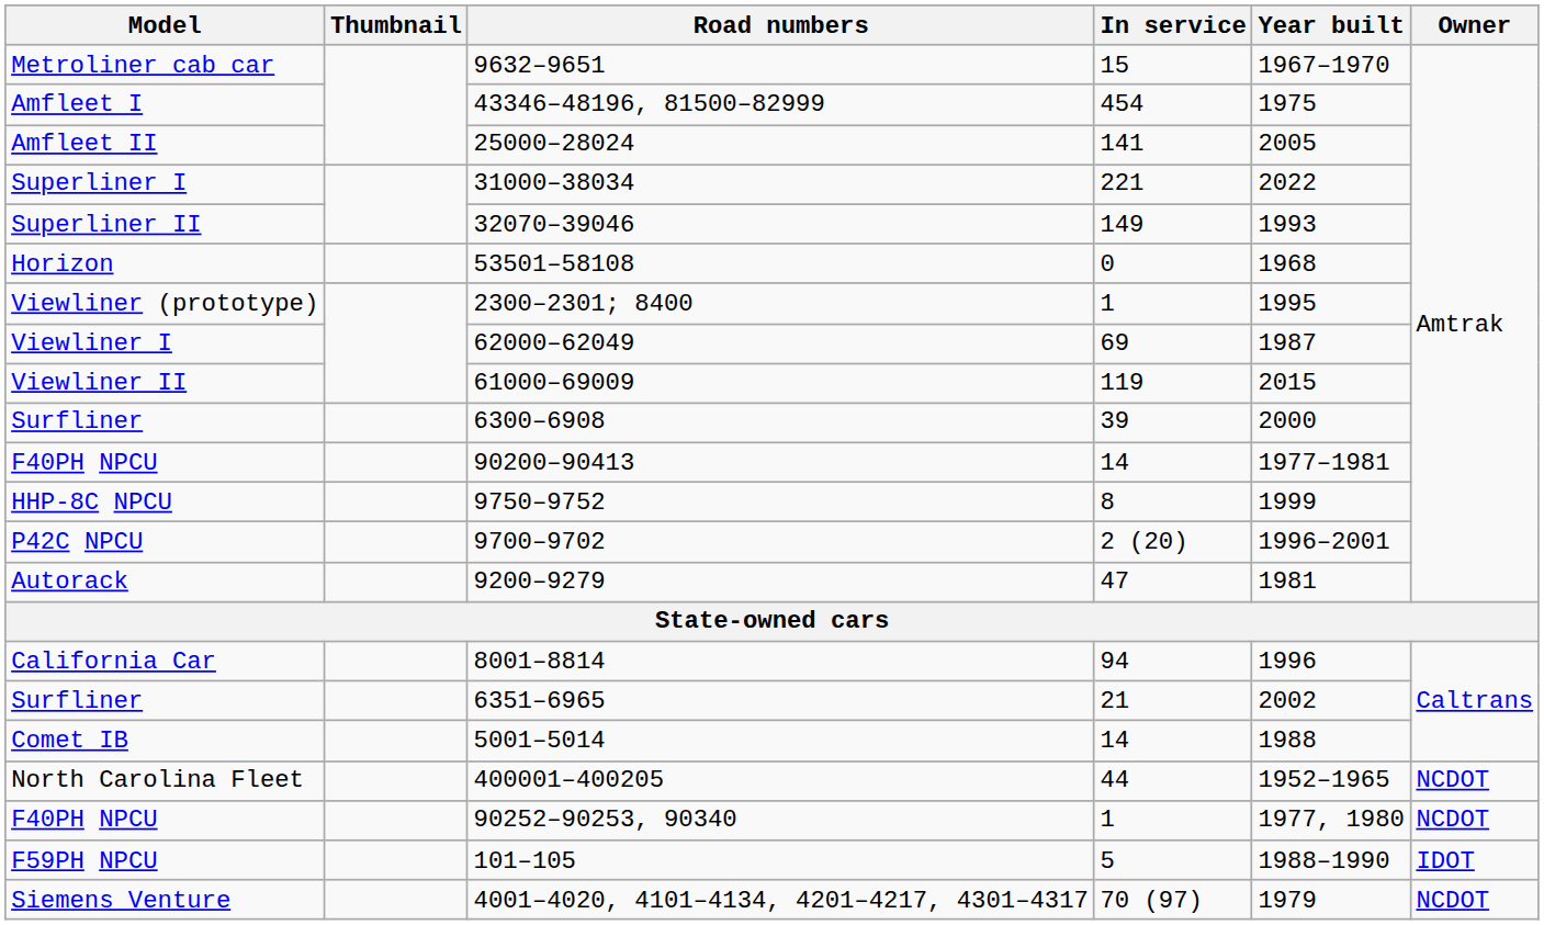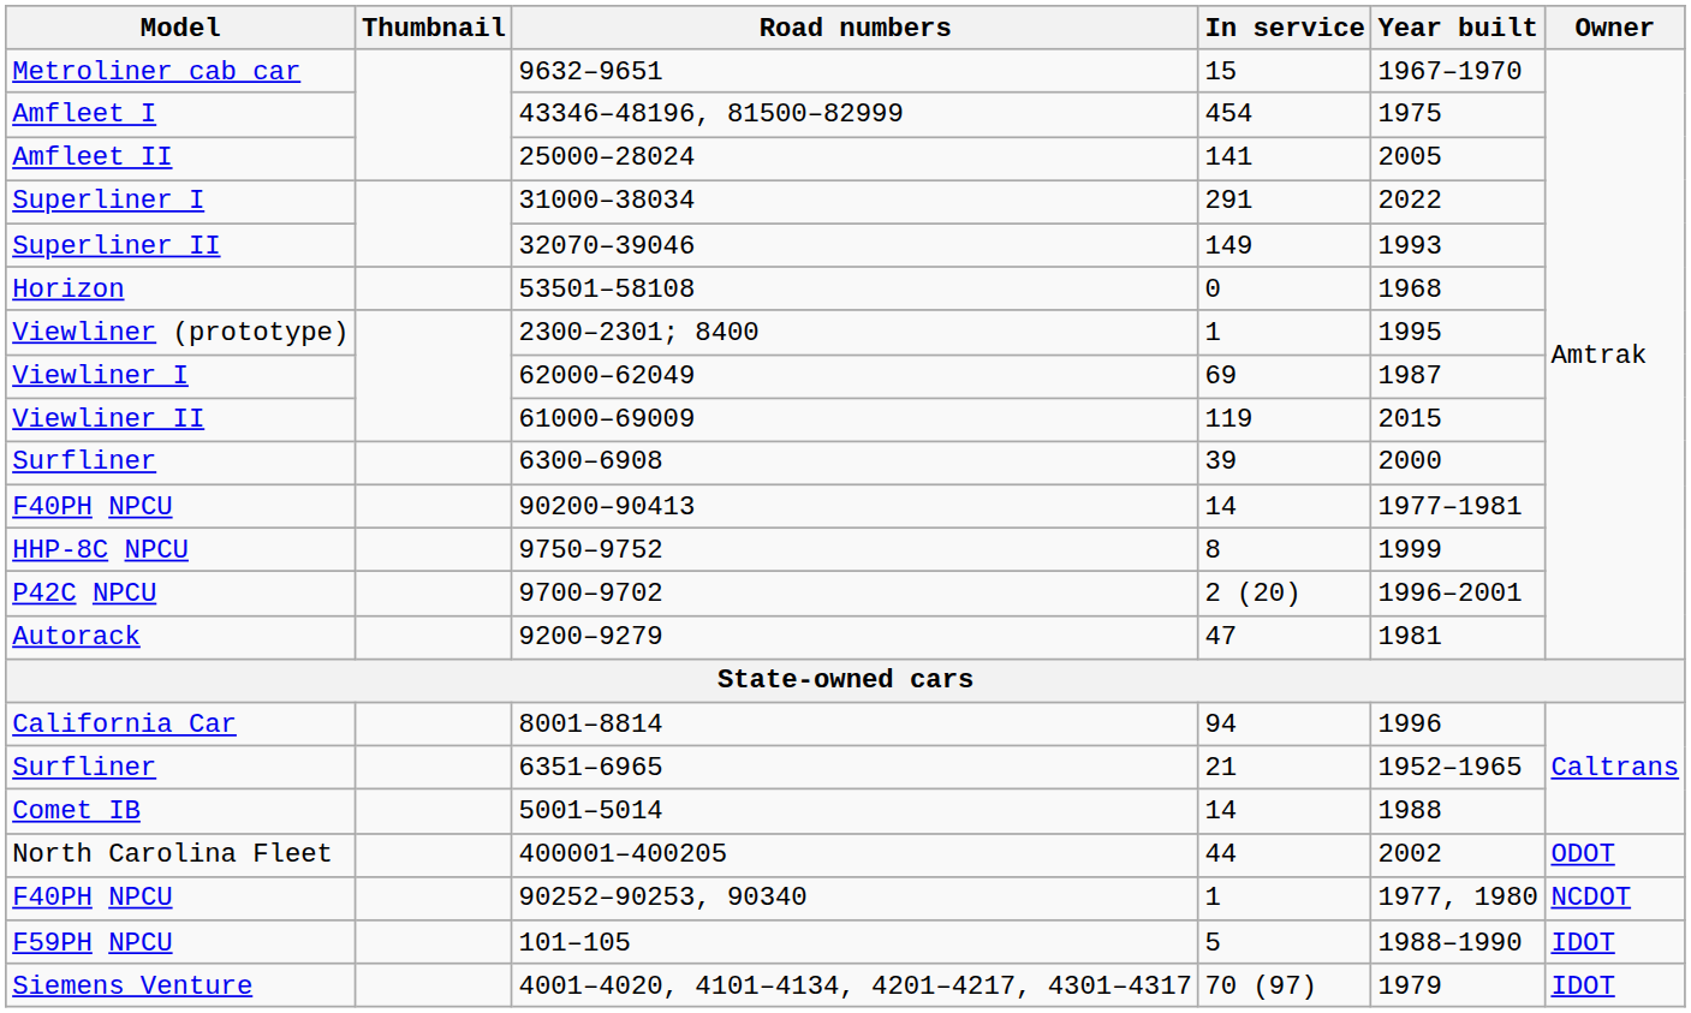Superliner I | In service: 221 -> 291
Surfliner / 6351–6965 | Year built: 2002 -> 1952–1965
North Carolina Fleet | Year built: 1952–1965 -> 2002
North Carolina Fleet | Owner: NCDOT -> ODOT
Siemens Venture | Owner: NCDOT -> IDOT
